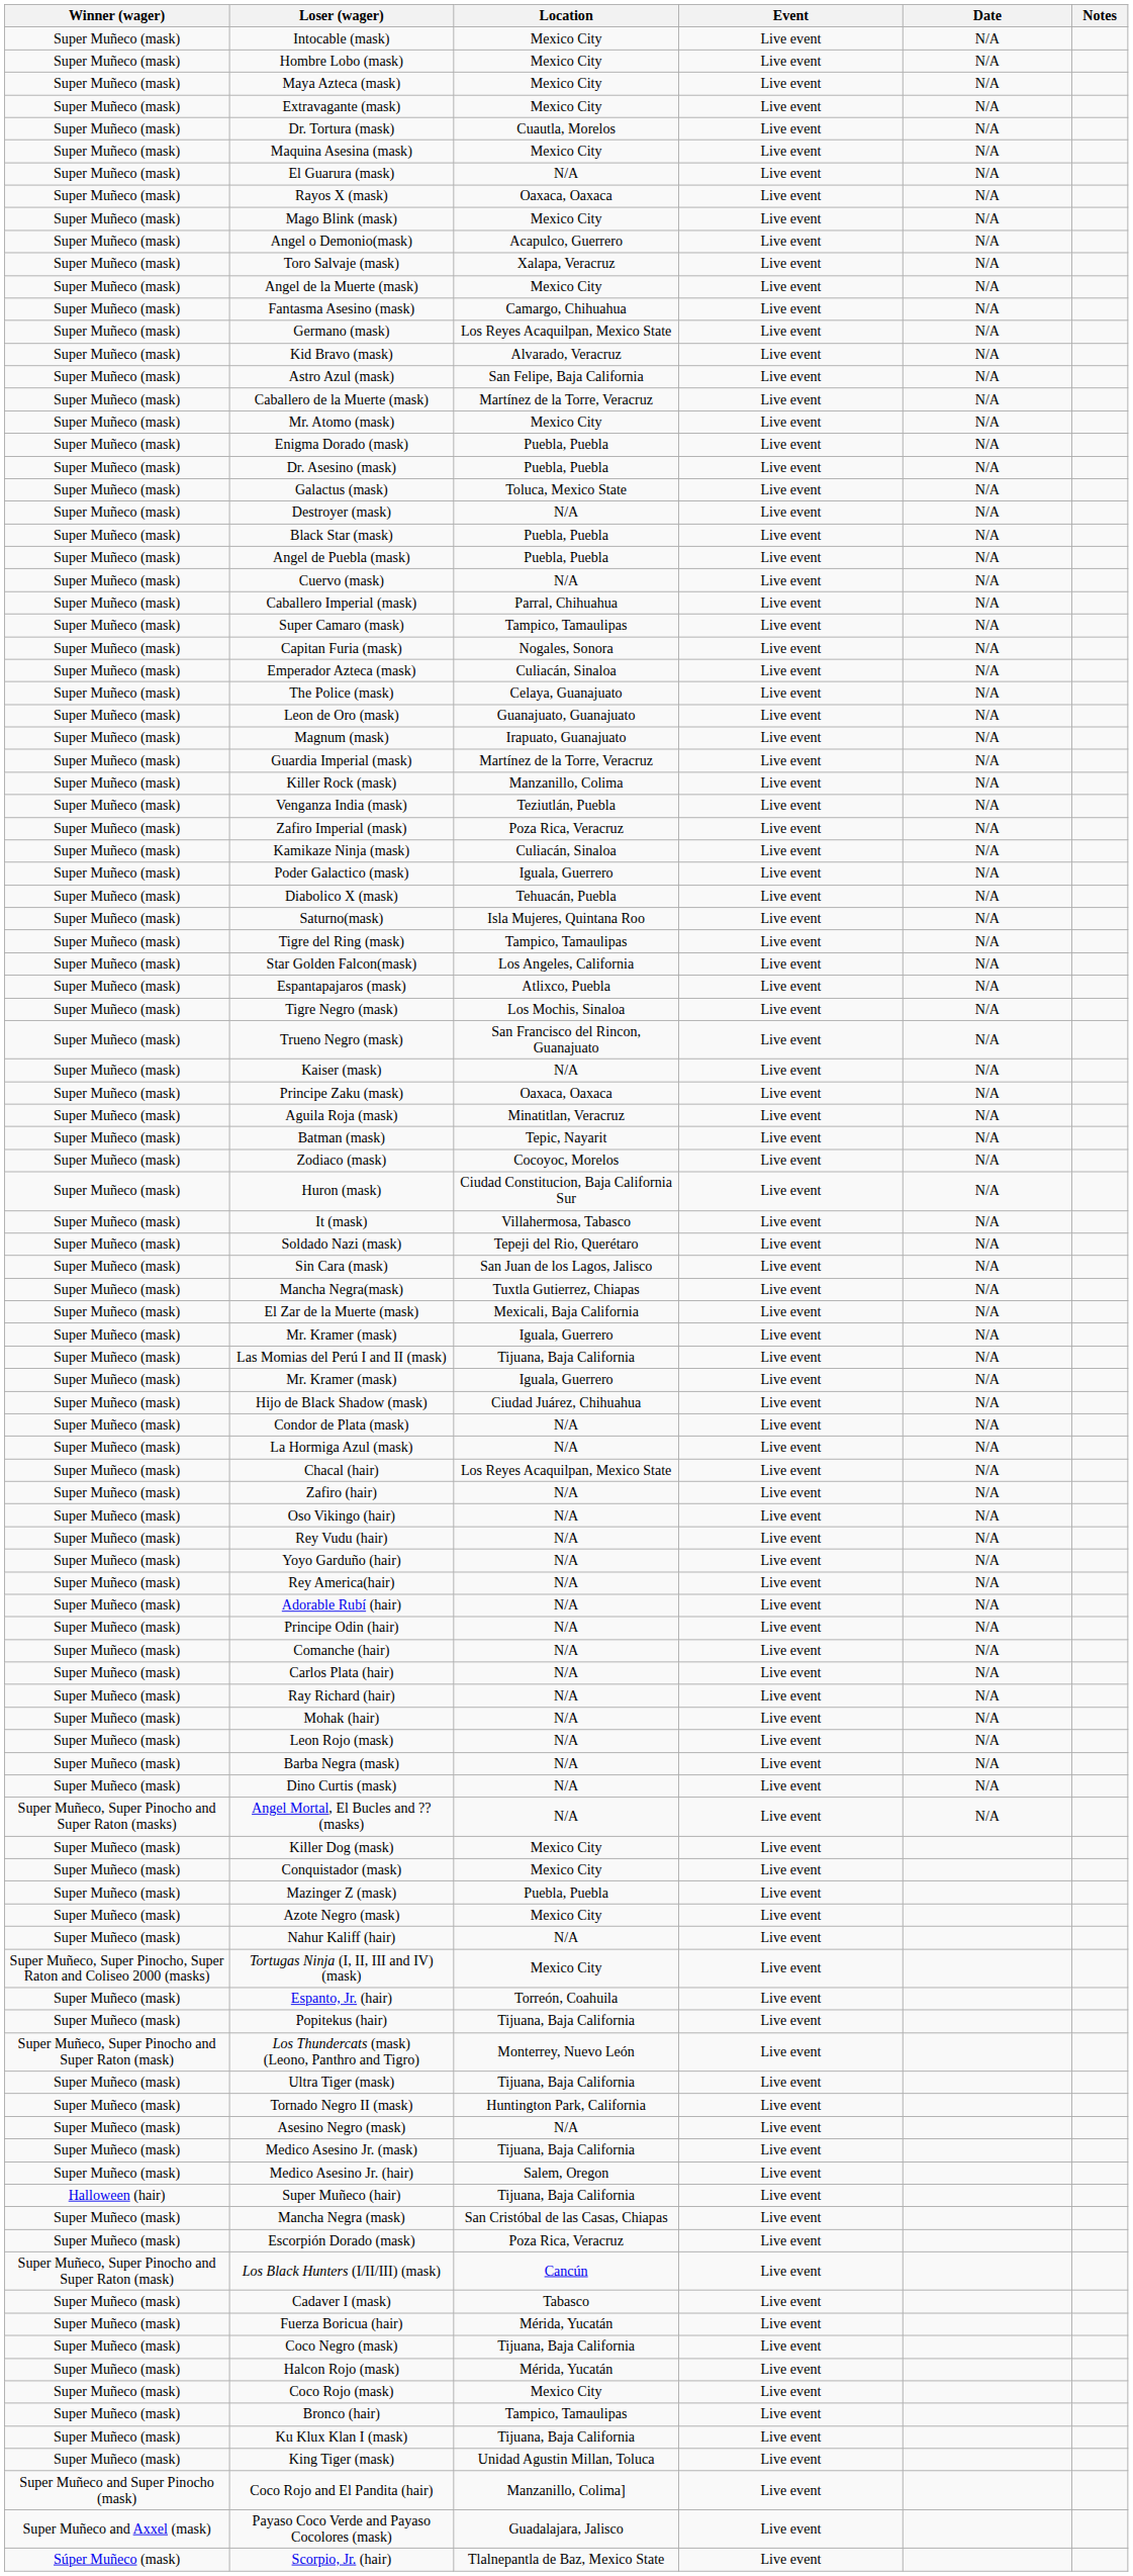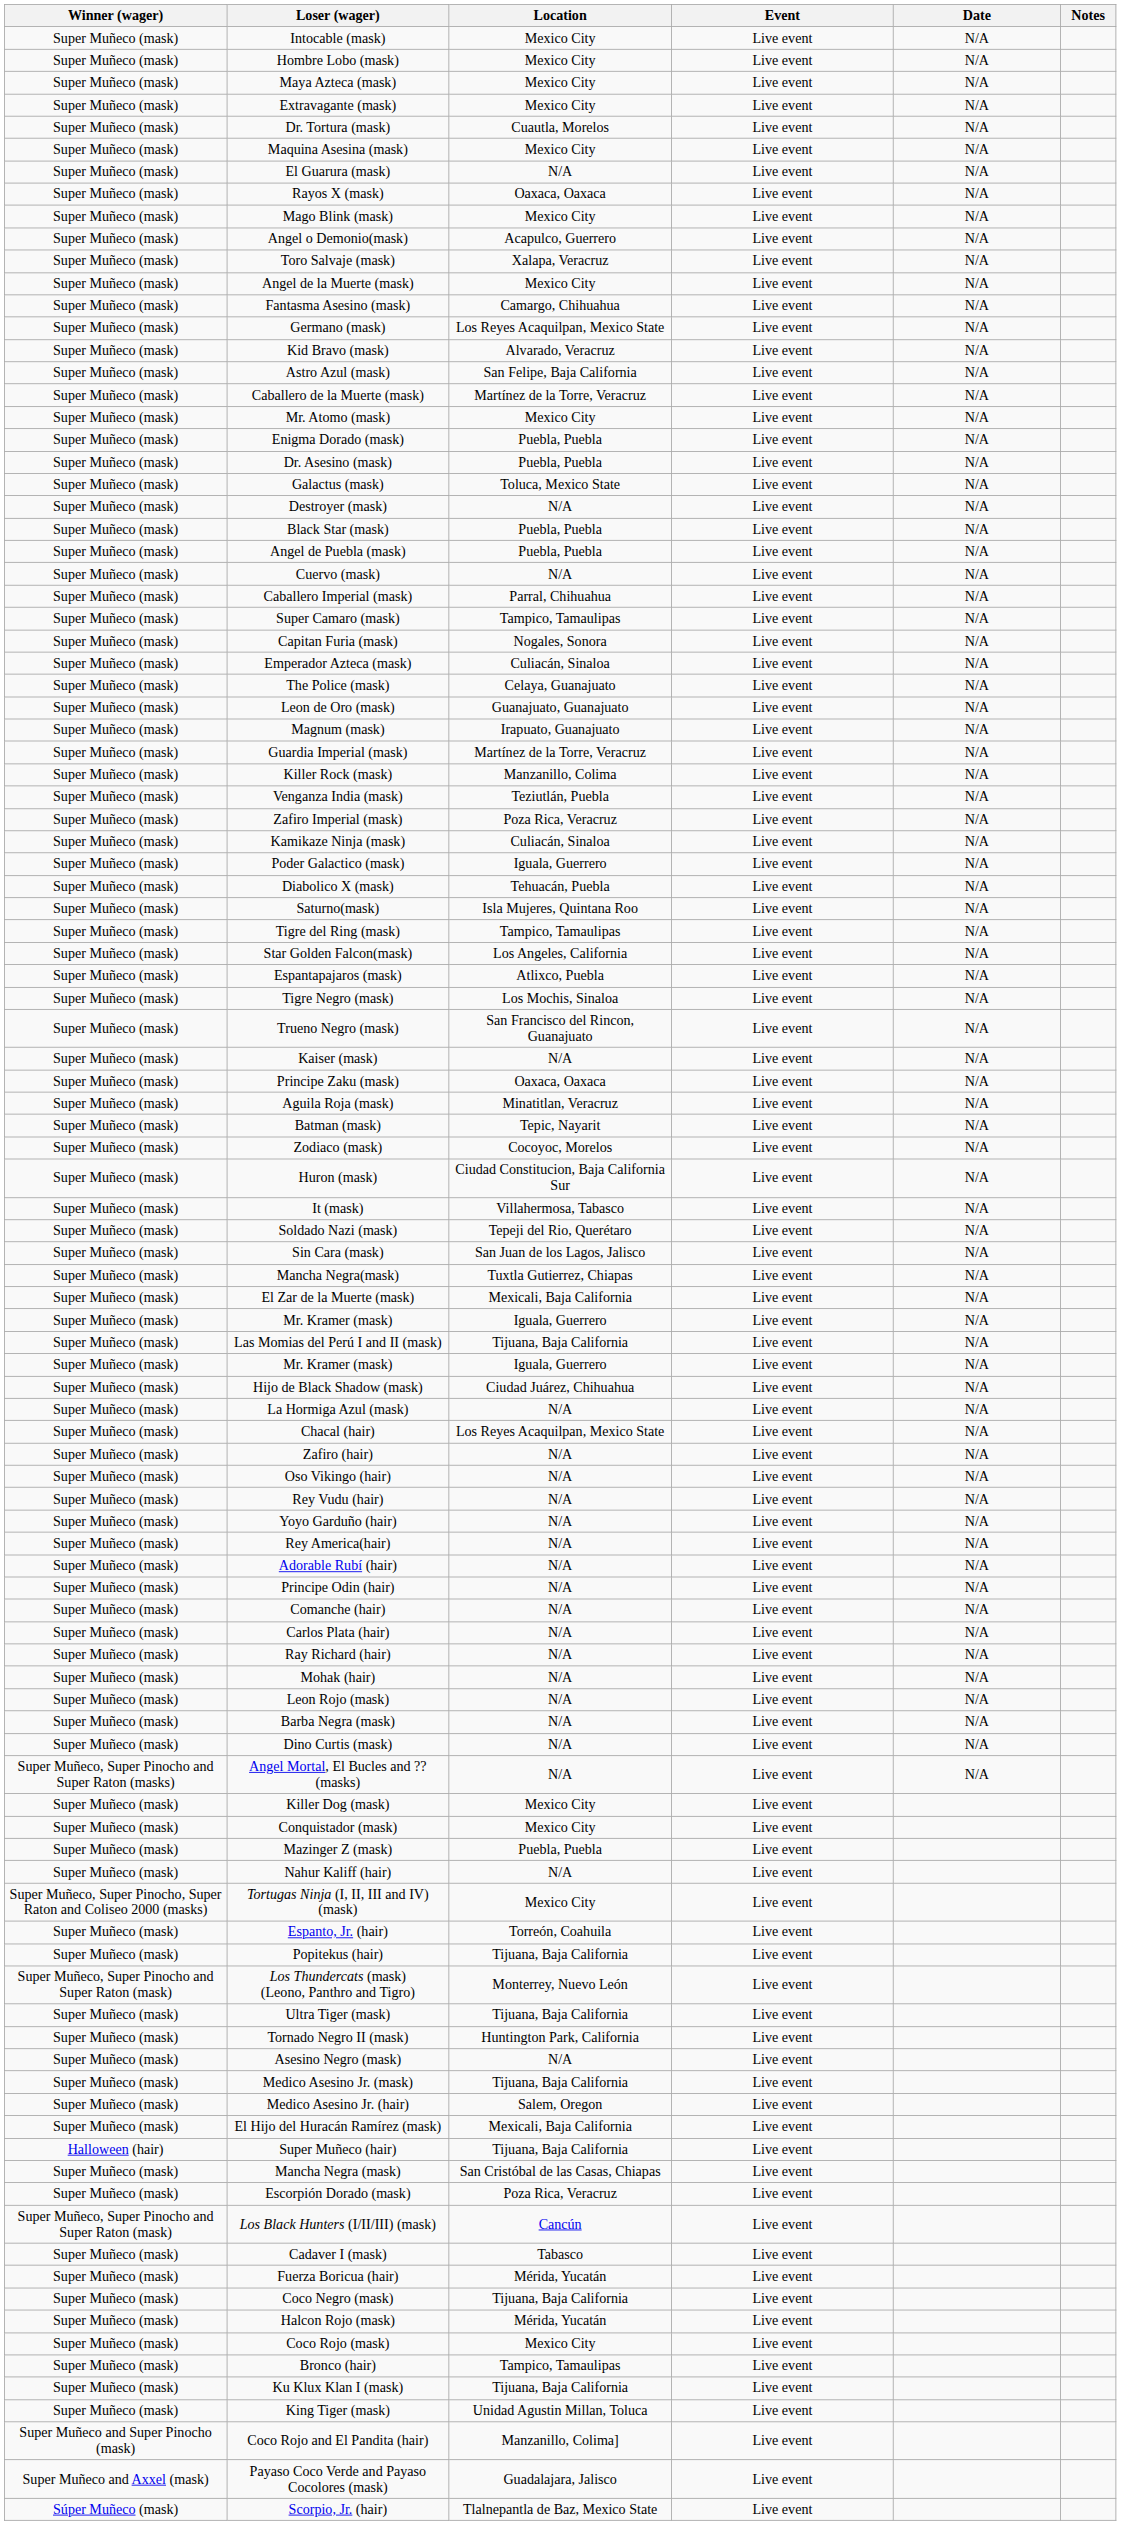- row: Super Muñeco (mask) | Condor de Plata (mask) | N/A | Live event | N/A
- row: Super Muñeco (mask) | Azote Negro (mask) | Mexico City | Live event
+ row: Super Muñeco (mask) | El Hijo del Huracán Ramírez (mask) | Mexicali, Baja California | Live event
